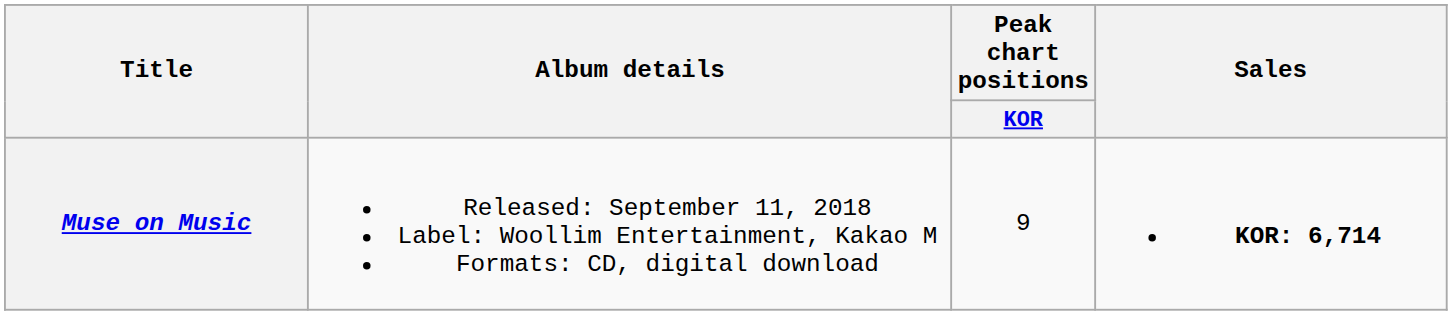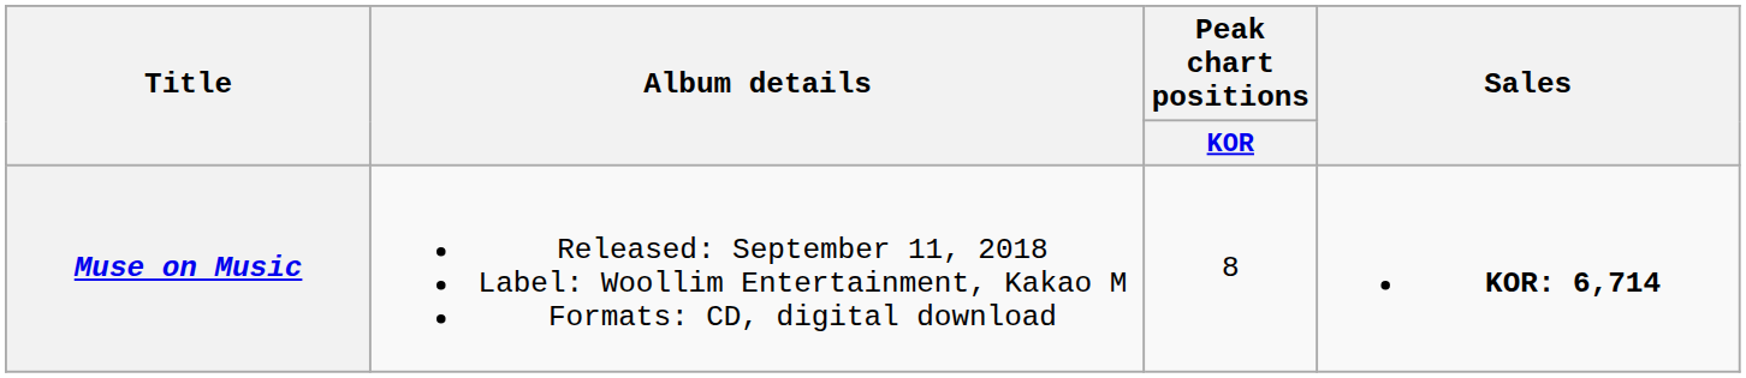Muse on Music | Peak chart positions / KOR: 9 -> 8
